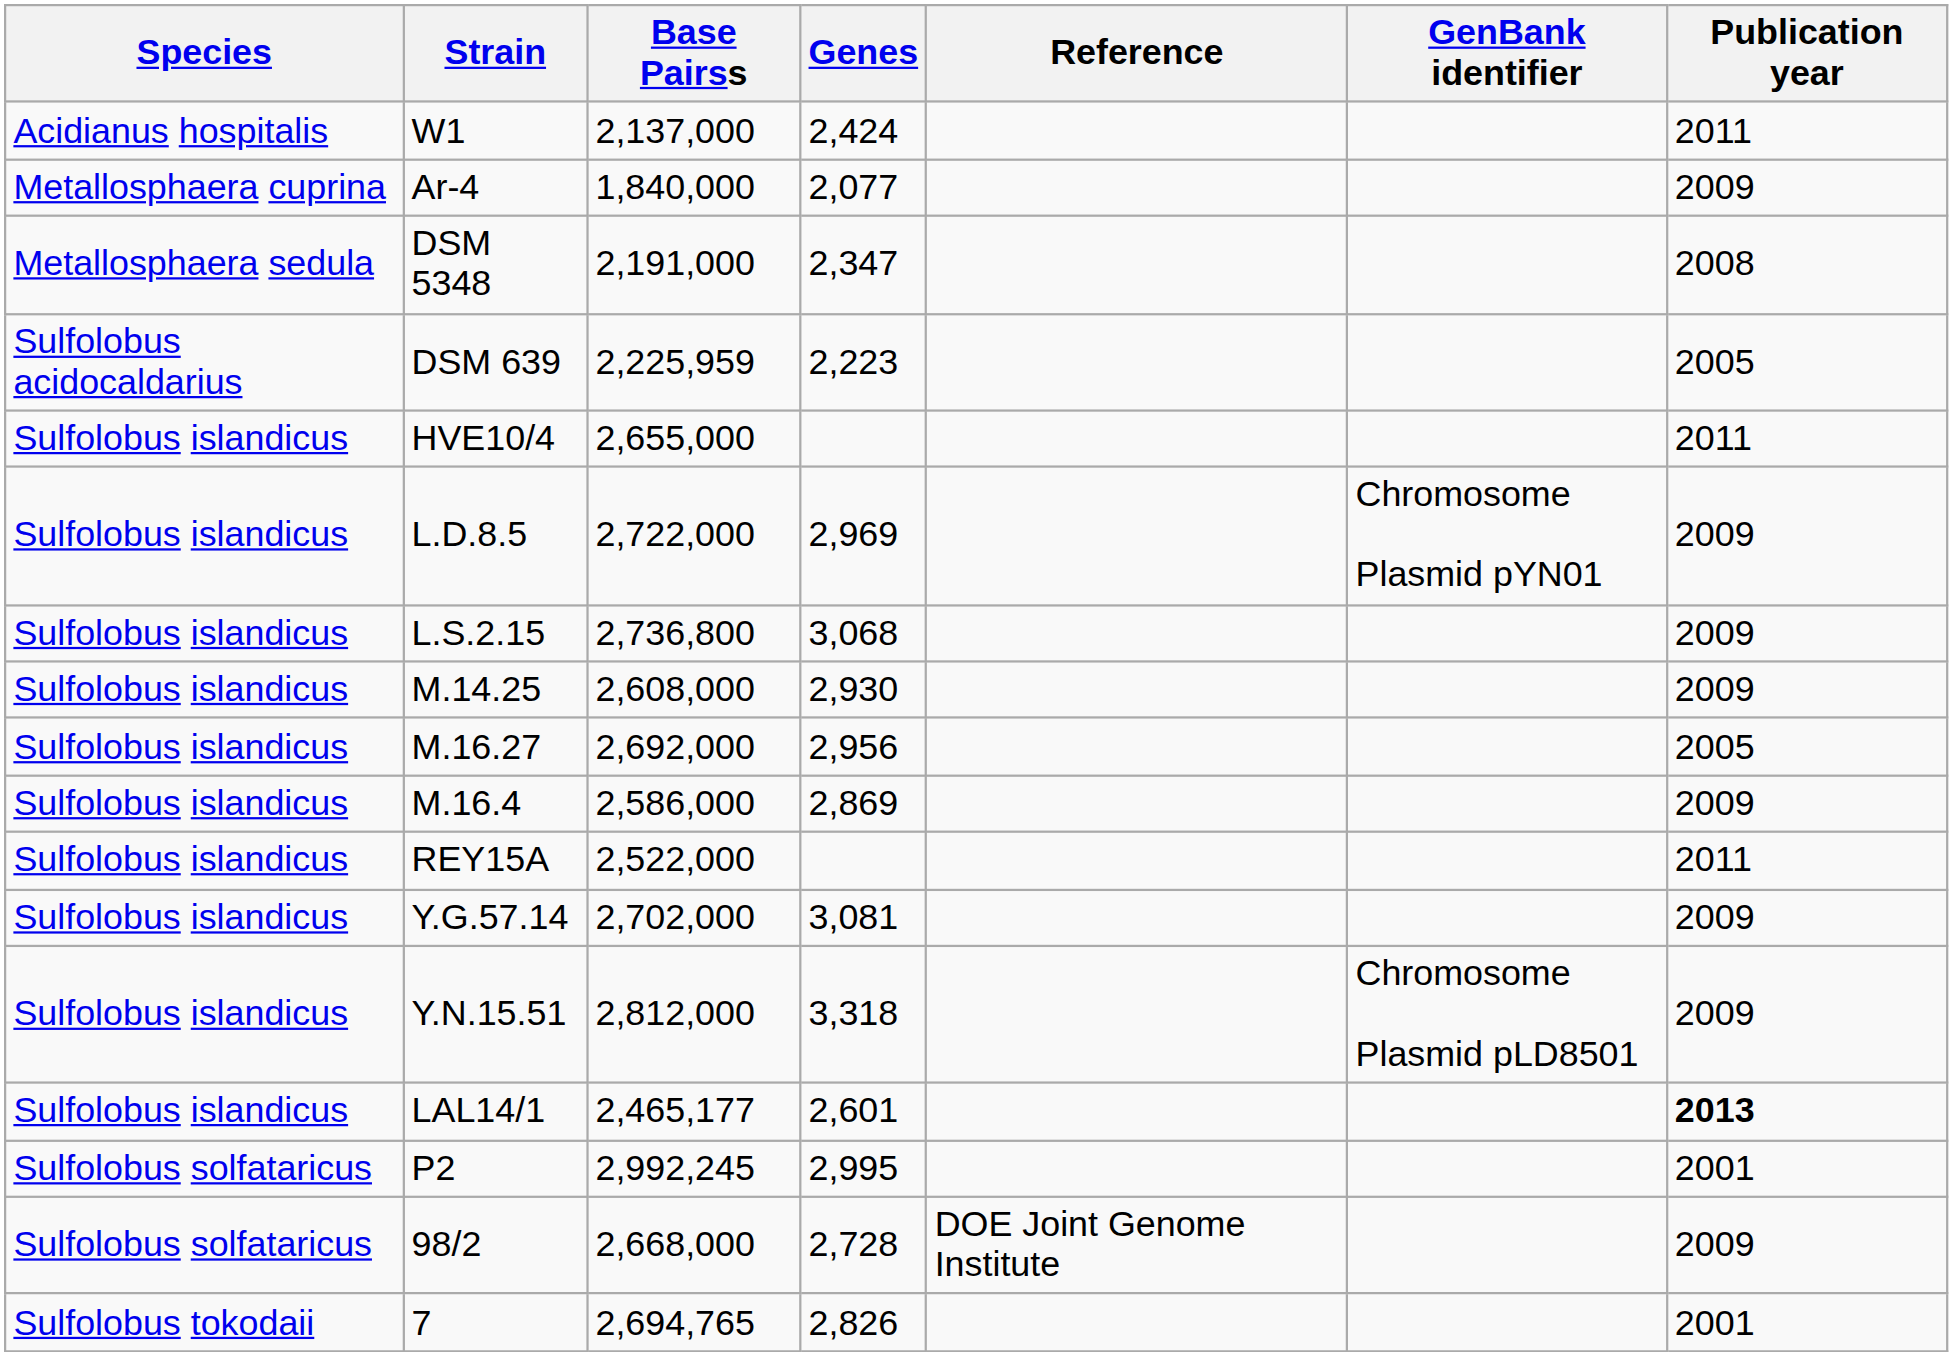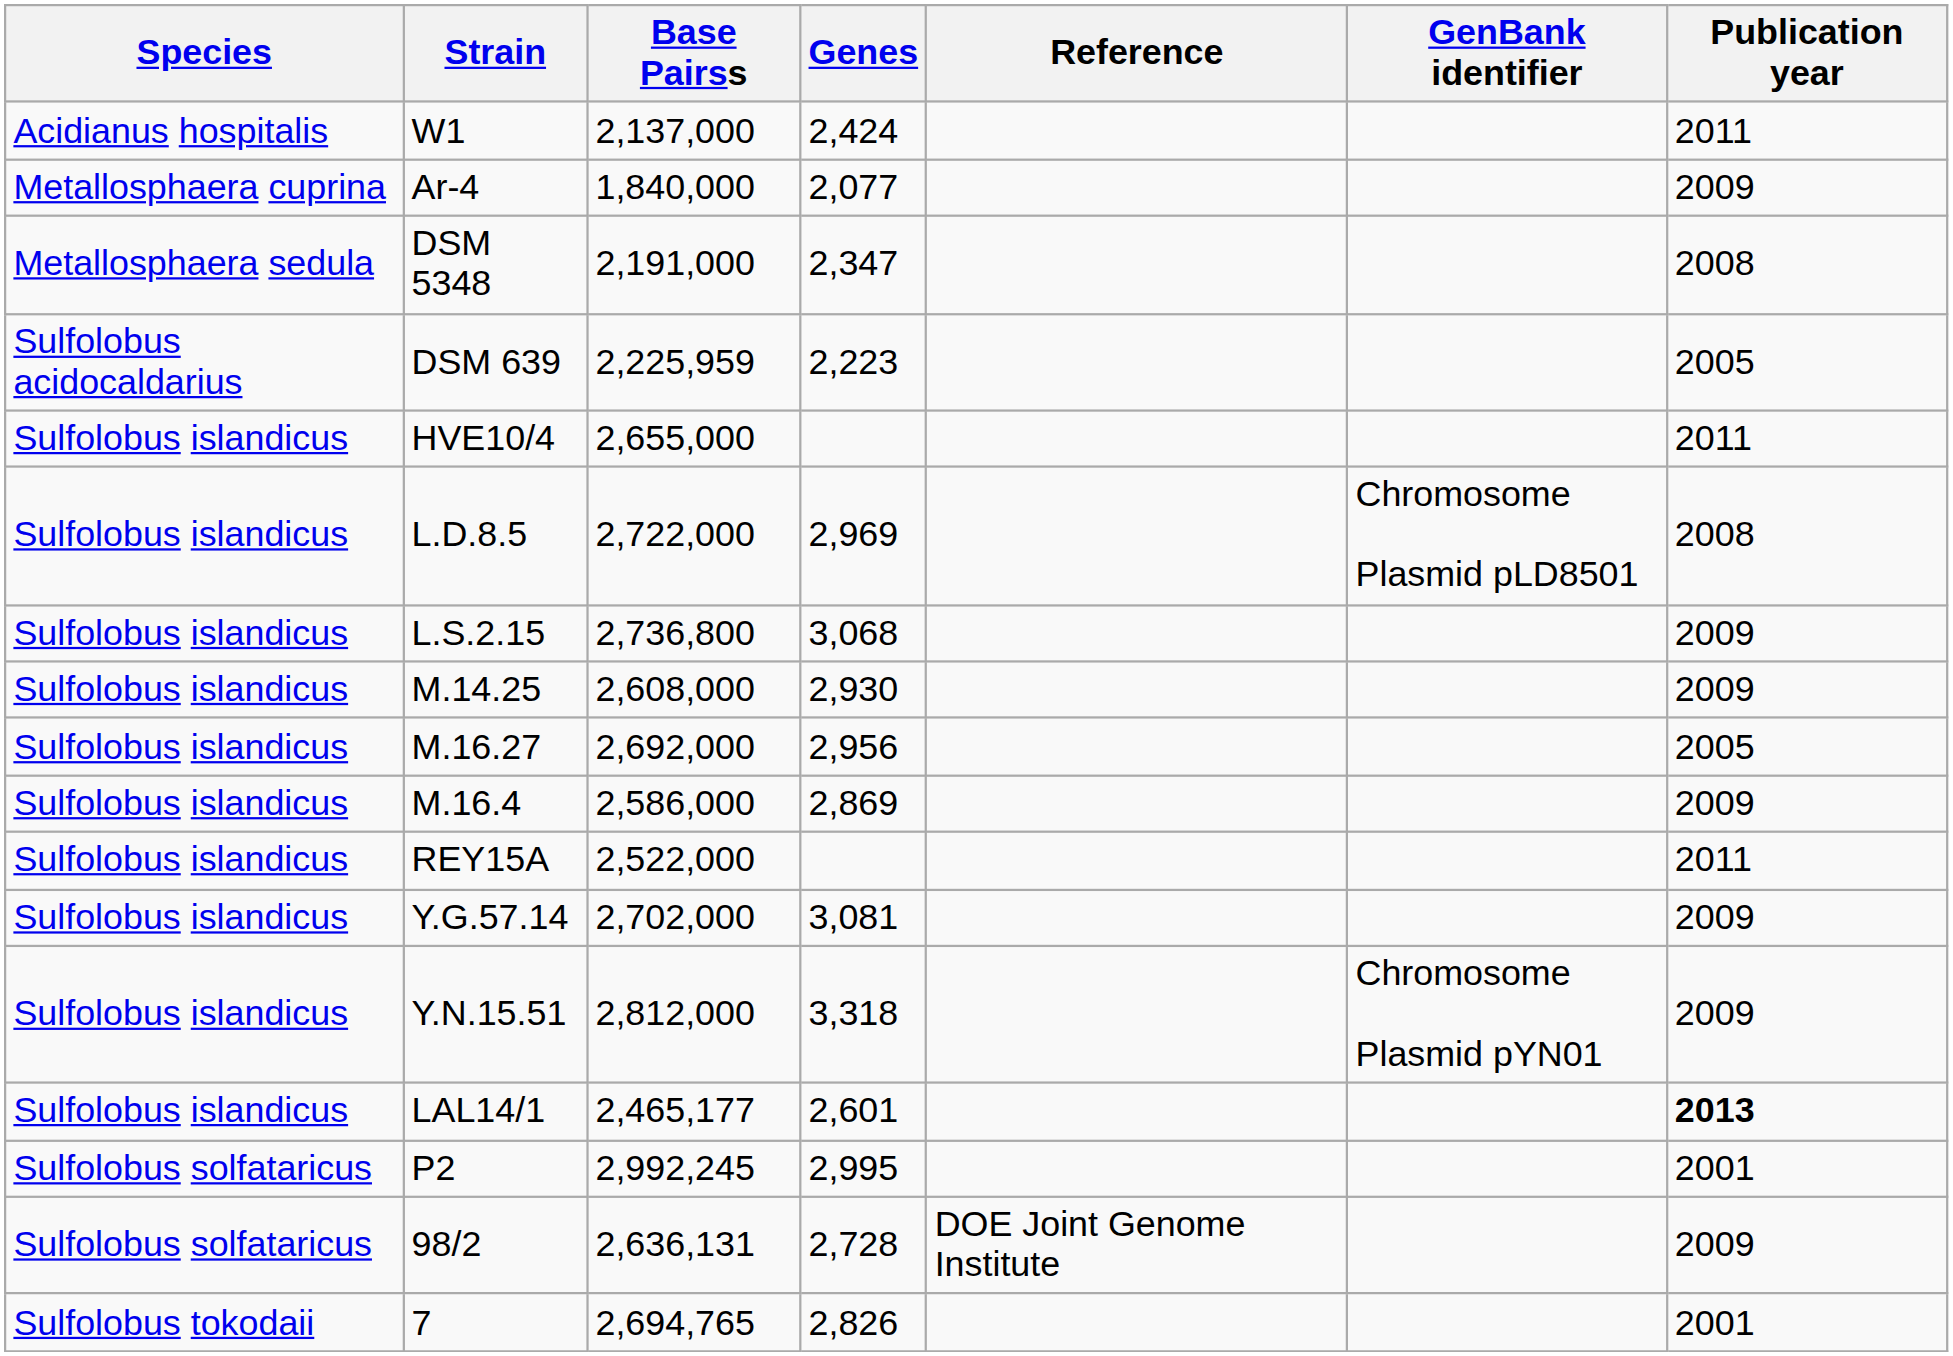L.D.8.5 | GenBank identifier: Chromosome Plasmid pYN01 -> Chromosome Plasmid pLD8501
L.D.8.5 | Publication year: 2009 -> 2008
Y.N.15.51 | GenBank identifier: Chromosome Plasmid pLD8501 -> Chromosome Plasmid pYN01
98/2 | Base Pairss: 2,668,000 -> 2,636,131
